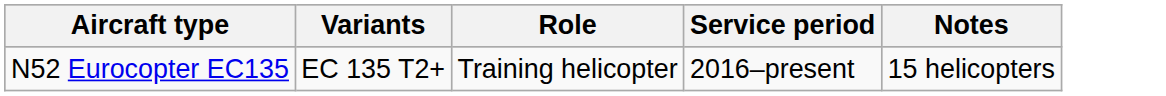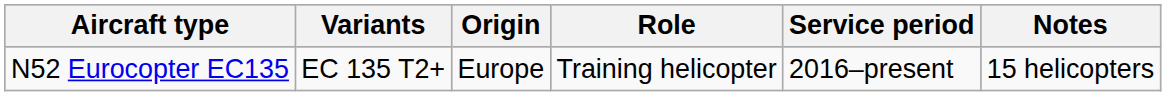+ column: Origin | Europe
